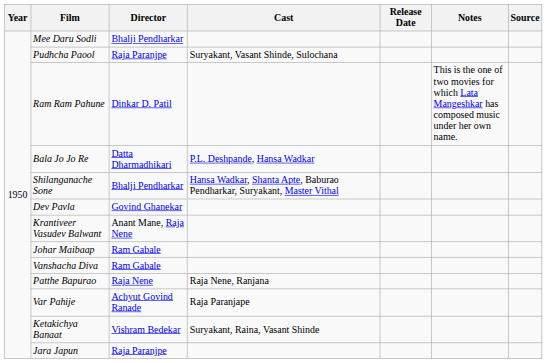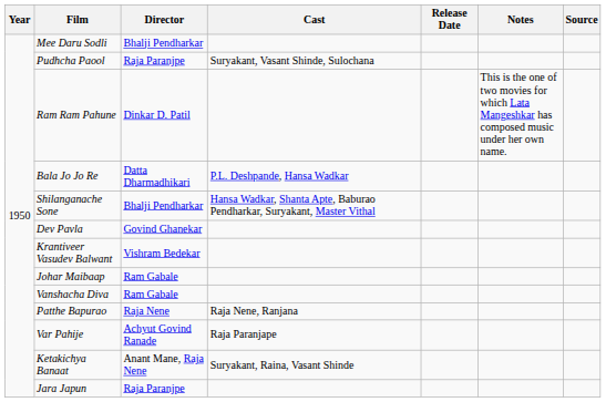Krantiveer Vasudev Balwant | Director: Anant Mane, Raja Nene -> Vishram Bedekar
Ketakichya Banaat | Director: Vishram Bedekar -> Anant Mane, Raja Nene
